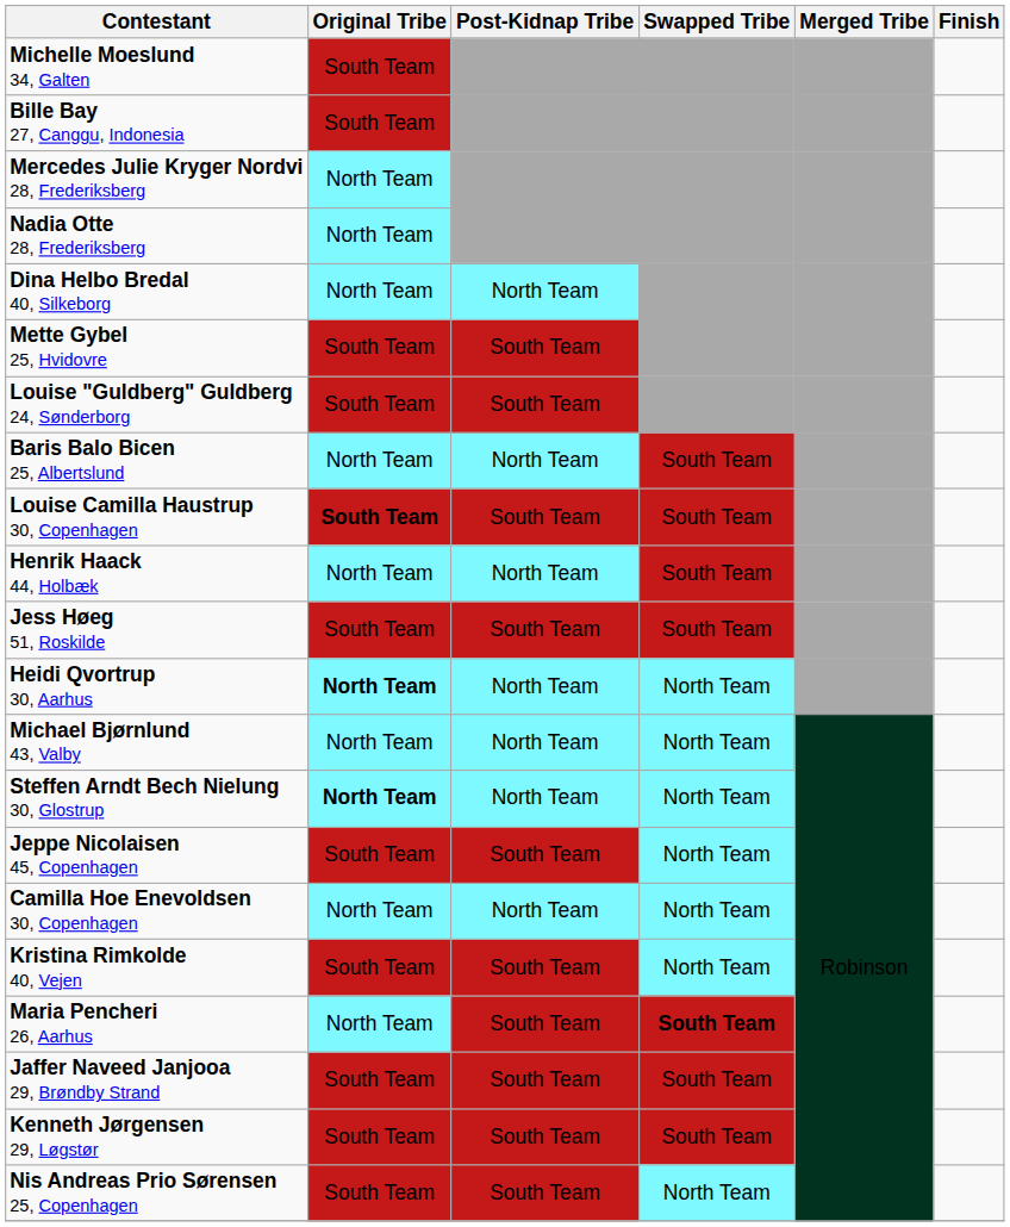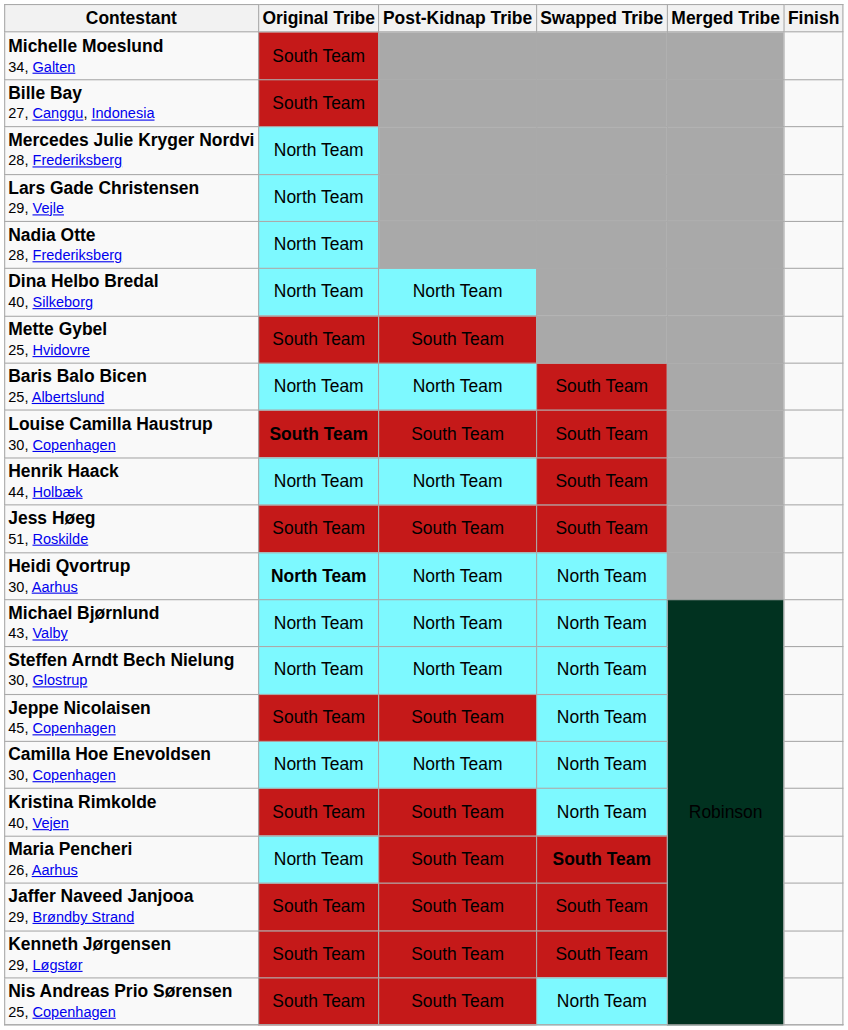+ row: Lars Gade Christensen 29, Vejle | North Team
- row: Louise "Guldberg" Guldberg 24, Sønderborg | South Team | South Team
Steffen Arndt Bech Nielung 30, Glostrup | Original Tribe: bold -> normal
